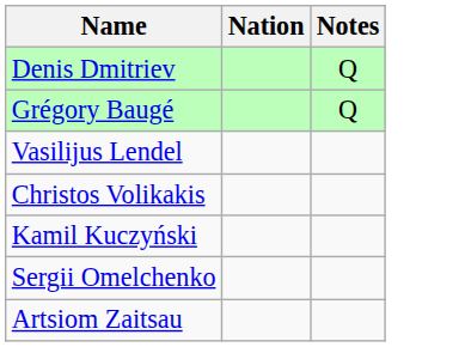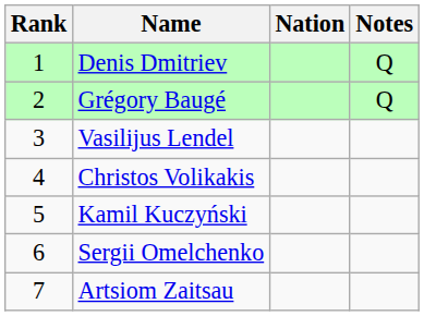+ column: Rank | 1 | 2 | 3 | 4 | 5 | 6 | 7
